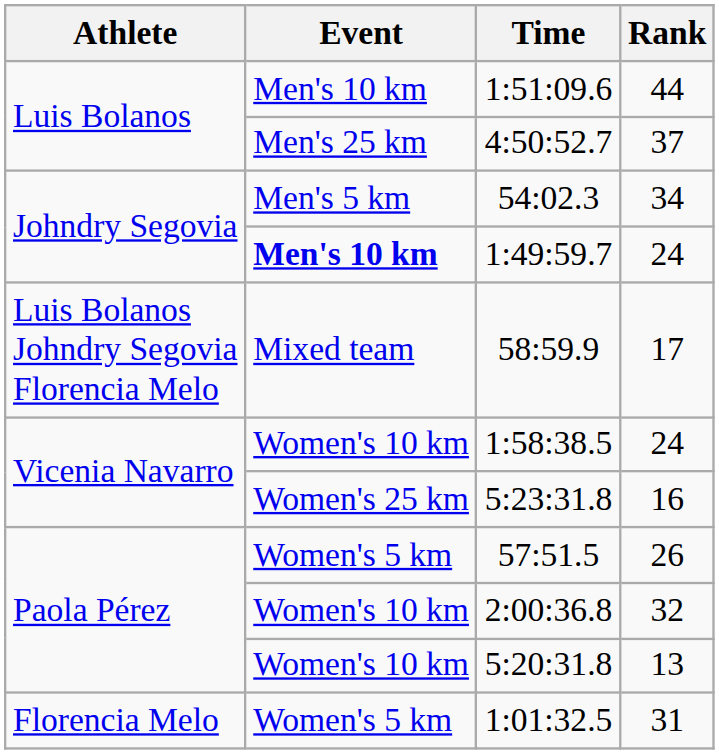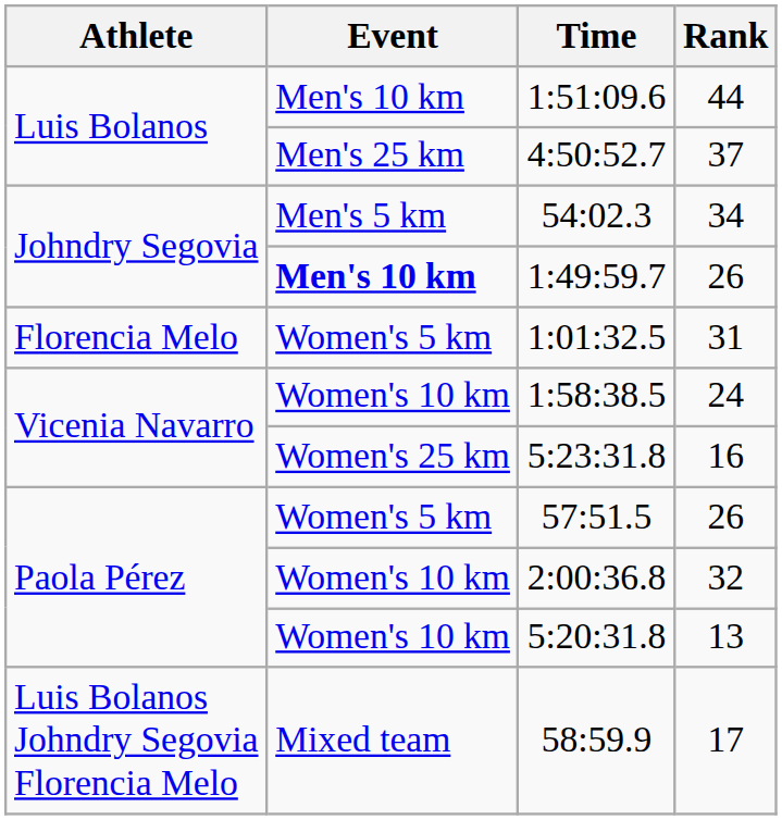1:49:59.7 | Rank: 24 -> 26
rows swapped: 1:01:32.5 <-> 58:59.9
